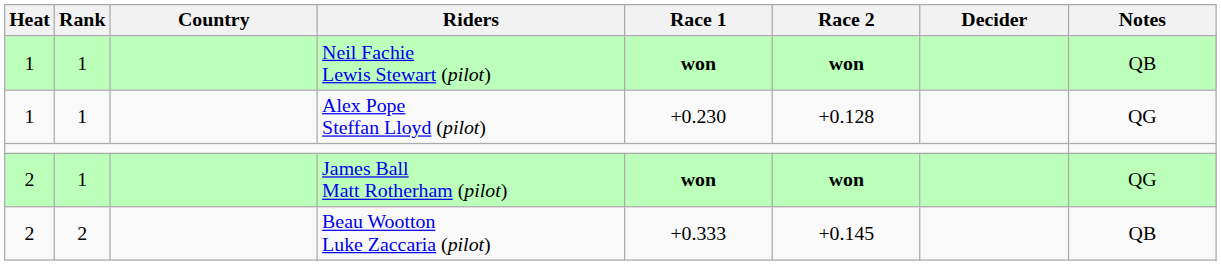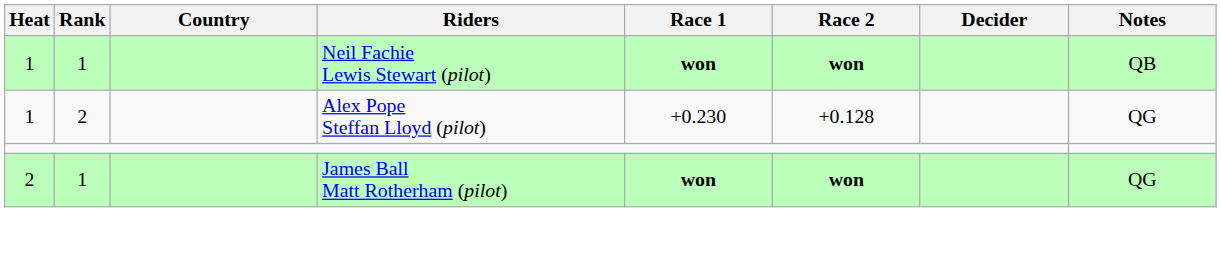Alex Pope Steffan Lloyd (pilot) | Rank: 1 -> 2
- row: 2 | 2 | Beau Wootton Luke Zaccaria (pilot) | +0.333 | +0.145 | QB
